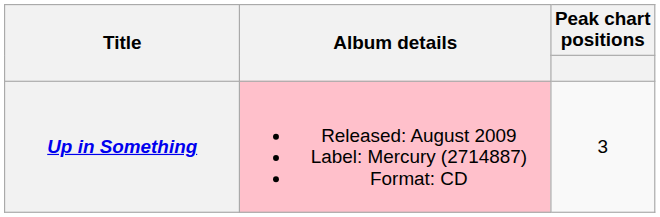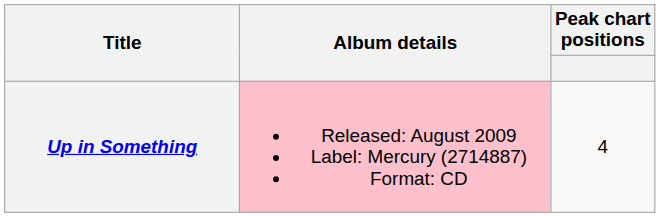Up in Something | Peak chart positions: 3 -> 4
